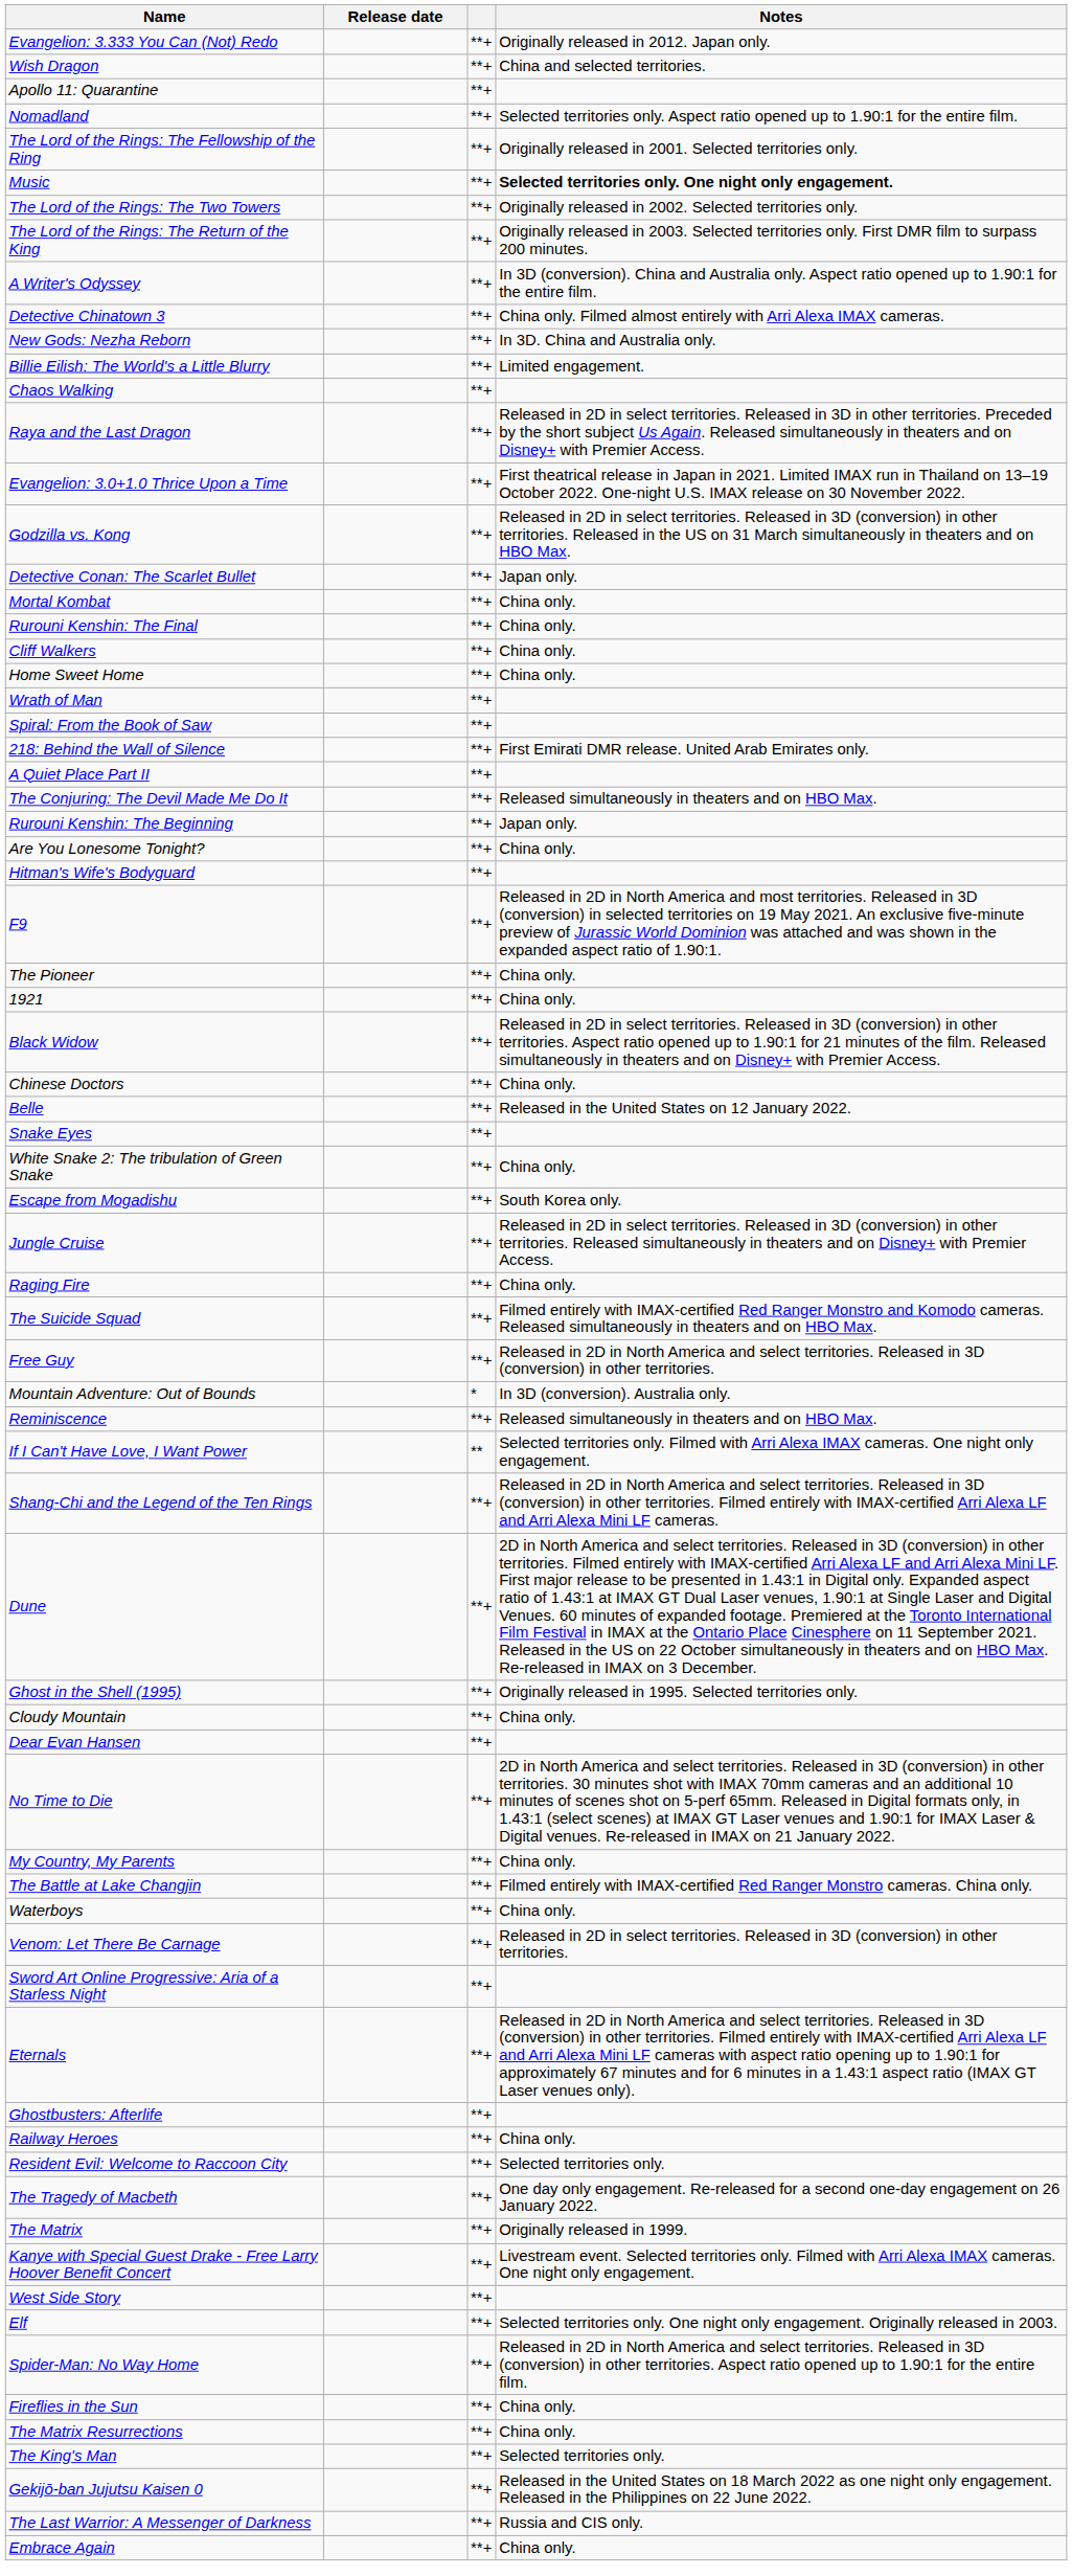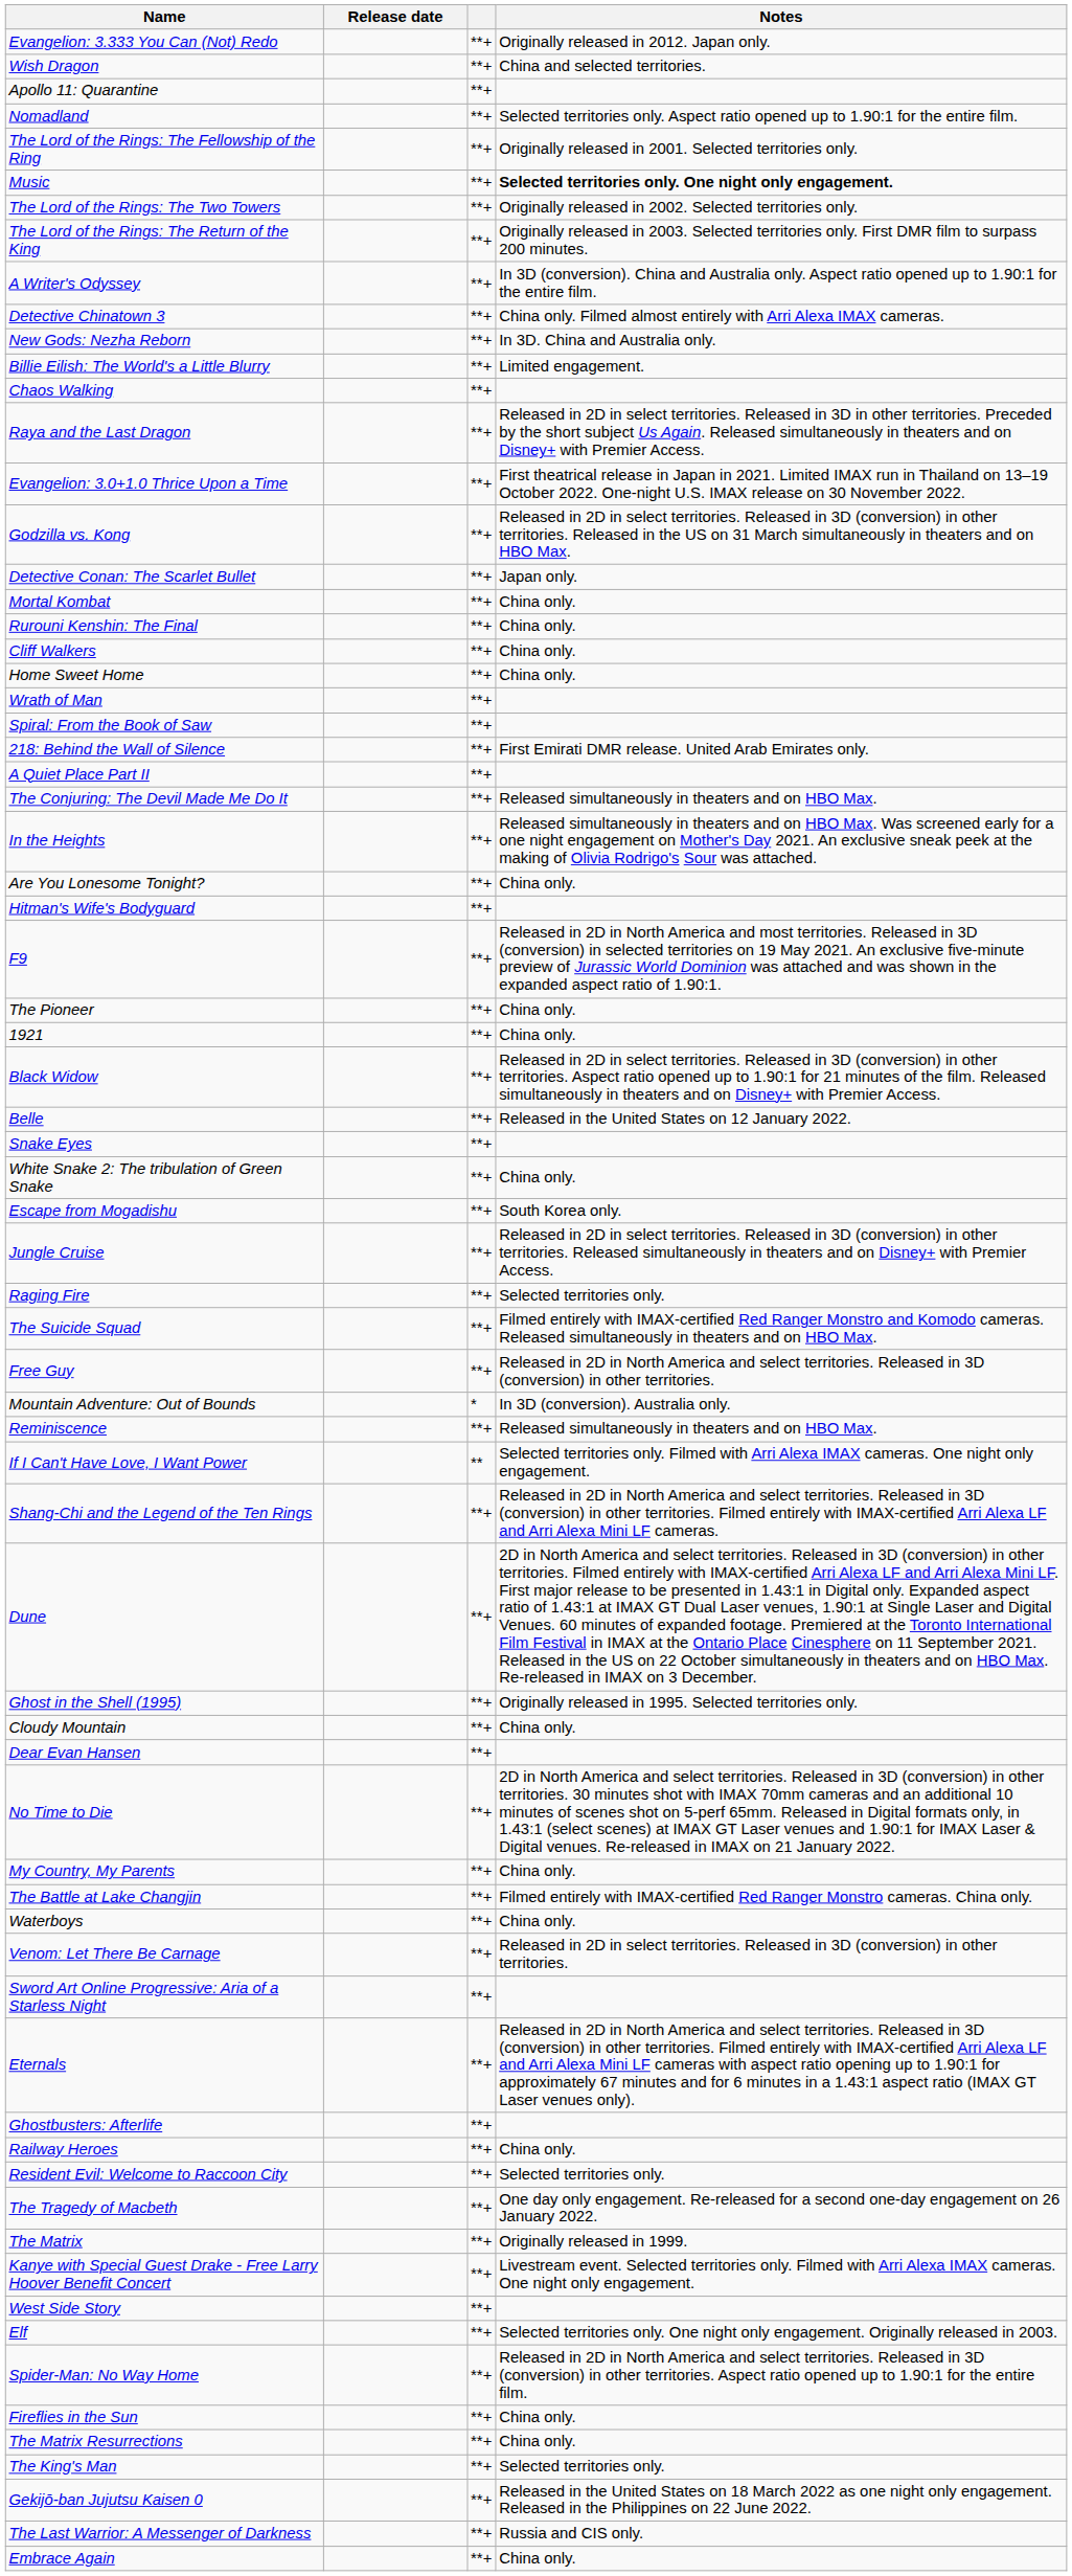- row: Rurouni Kenshin: The Beginning | **+ | Japan only.
+ row: In the Heights | **+ | Released simultaneously in theaters and on HBO Max. Was screened early for a one night engagement on Mother's Day 2021. An exclusive sneak peek at the making of Olivia Rodrigo's Sour was attached.
- row: Chinese Doctors | **+ | China only.
Raging Fire | Notes: China only. -> Selected territories only.
